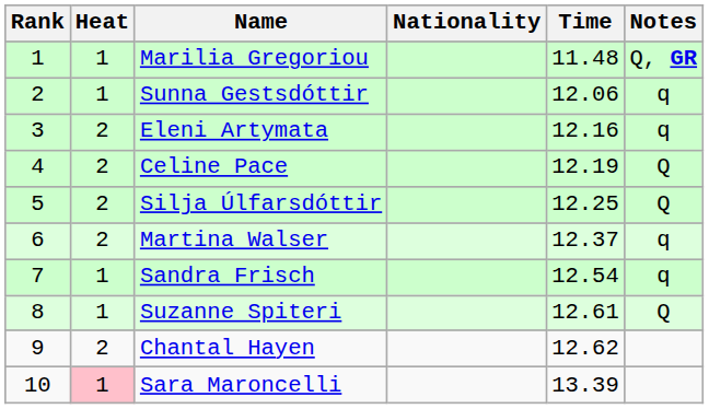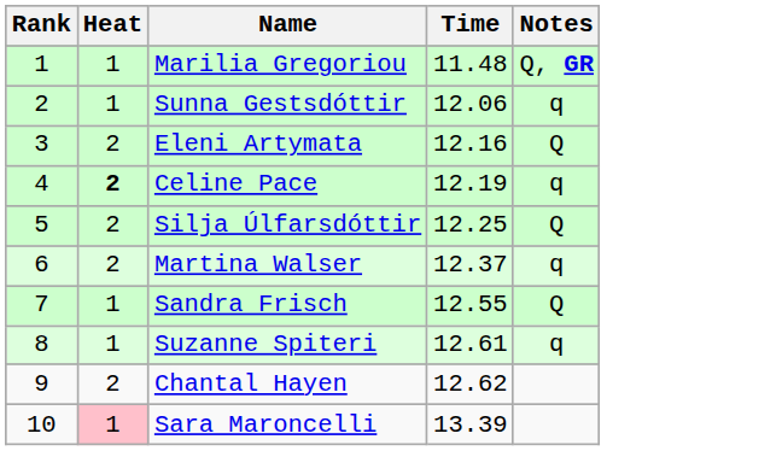- column: Nationality
Eleni Artymata | Notes: q -> Q
Celine Pace | Heat: normal -> bold
Celine Pace | Notes: Q -> q
Sandra Frisch | Time: 12.54 -> 12.55
Sandra Frisch | Notes: q -> Q
Suzanne Spiteri | Notes: Q -> q
